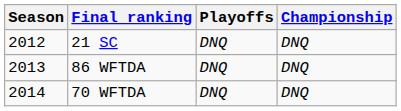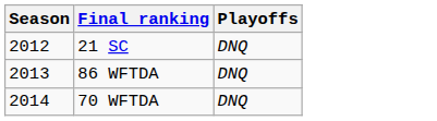- column: Championship | DNQ | DNQ | DNQ
